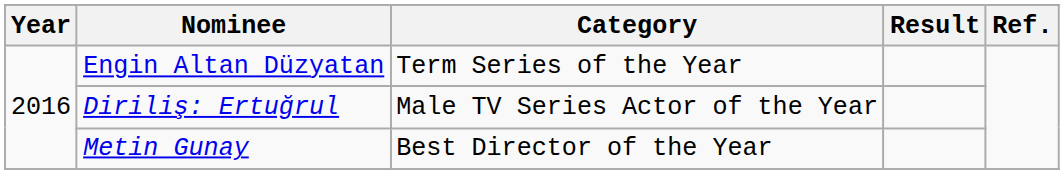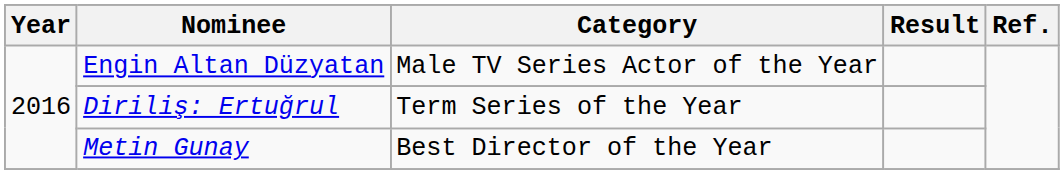Engin Altan Düzyatan | Category: Term Series of the Year -> Male TV Series Actor of the Year
Diriliş: Ertuğrul | Category: Male TV Series Actor of the Year -> Term Series of the Year
